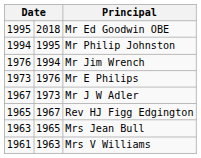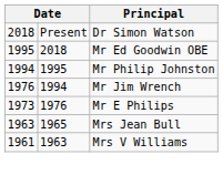+ row: 2018 | Present | Dr Simon Watson
- row: 1967 | 1973 | Mr J W Adler
- row: 1965 | 1967 | Rev HJ Figg Edgington
